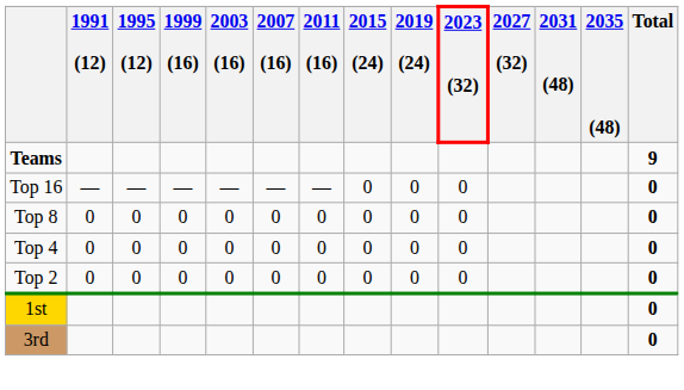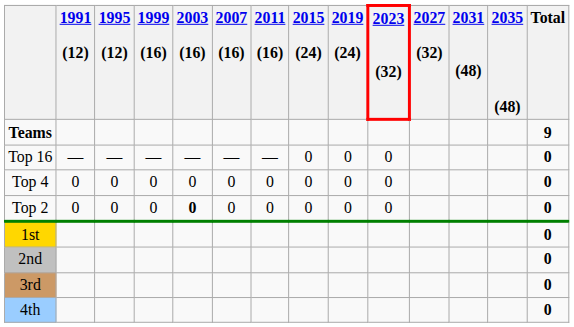- row: Top 8 | 0 | 0 | 0 | 0 | 0 | 0 | 0 | 0 | 0 | 0
Top 2 | 2003 (16): normal -> bold
+ row: 2nd | 0
+ row: 4th | 0
